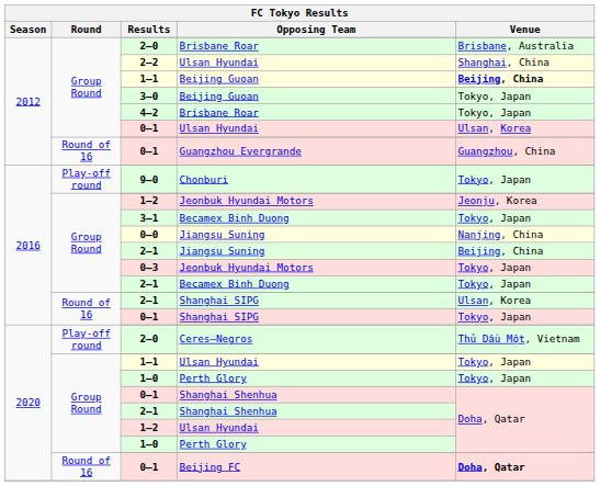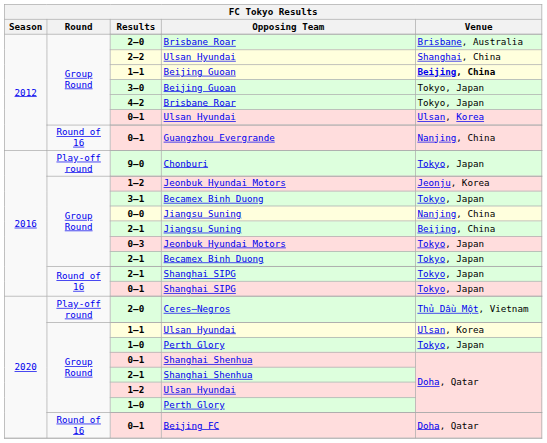0–1 / Guangzhou Evergrande | Venue: Guangzhou, China -> Nanjing, China
2–1 / Shanghai SIPG | Venue: Ulsan, Korea -> Tokyo, Japan
1–1 / Ulsan Hyundai | Venue: Tokyo, Japan -> Ulsan, Korea
0–1 / Beijing FC | Venue: bold -> normal
